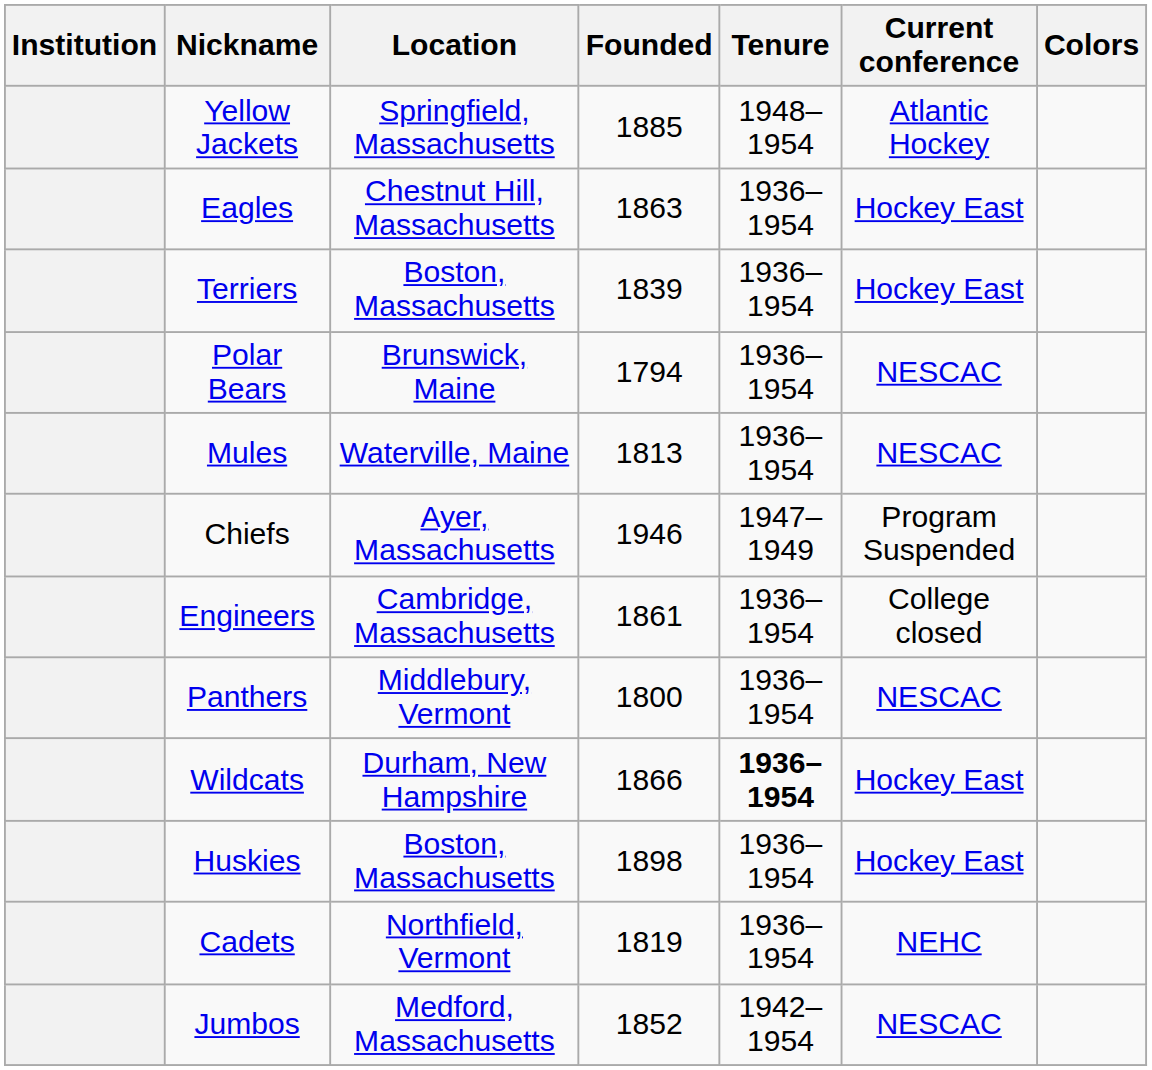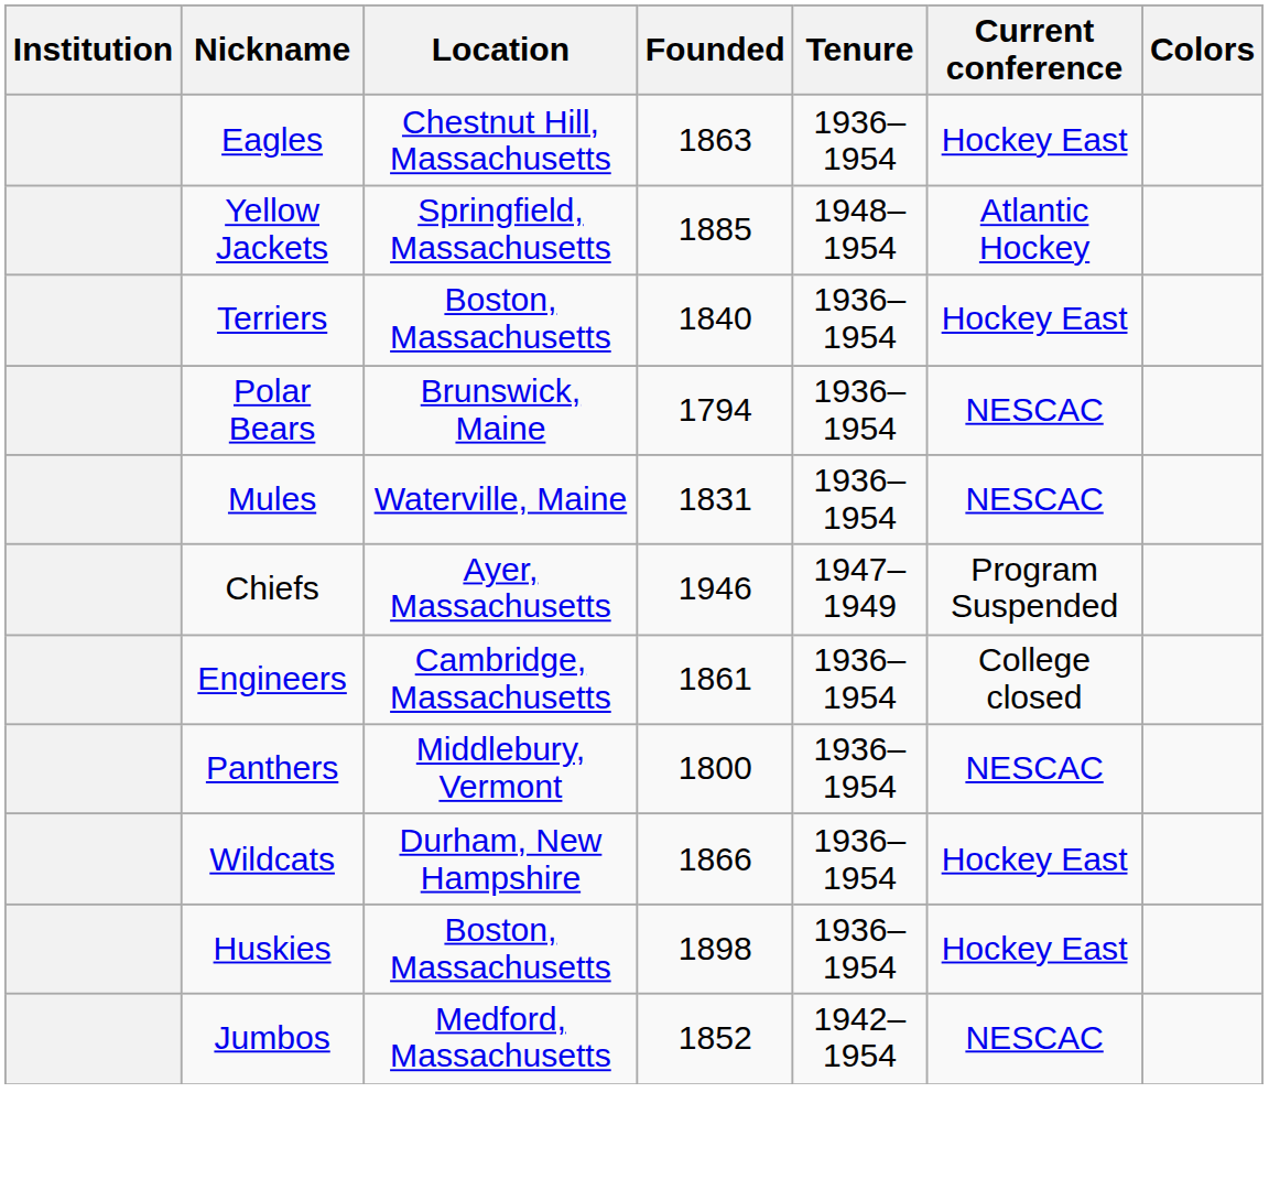rows swapped: Yellow Jackets <-> Eagles
Terriers | Founded: 1839 -> 1840
Mules | Founded: 1813 -> 1831
Wildcats | Tenure: bold -> normal
- row: Cadets | Northfield, Vermont | 1819 | 1936–1954 | NEHC
